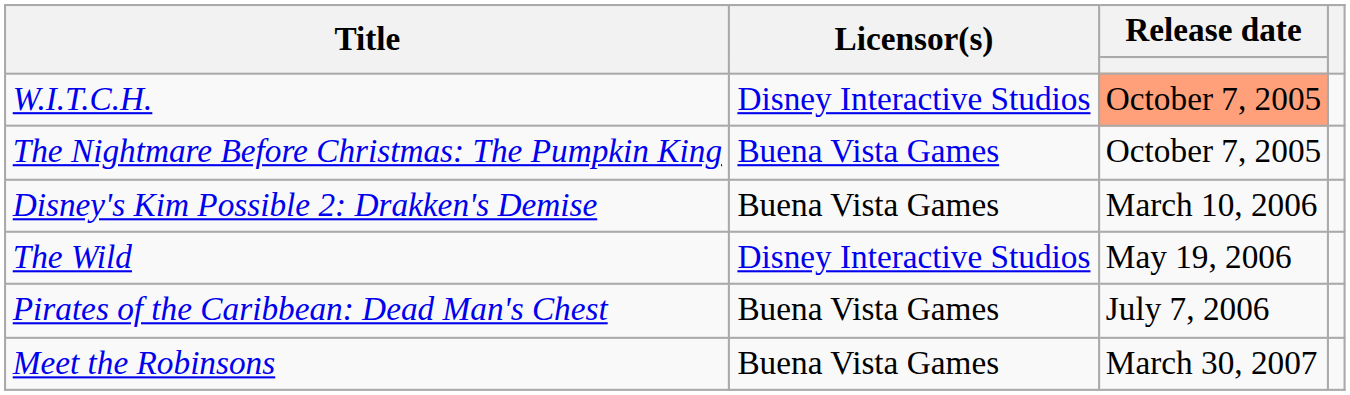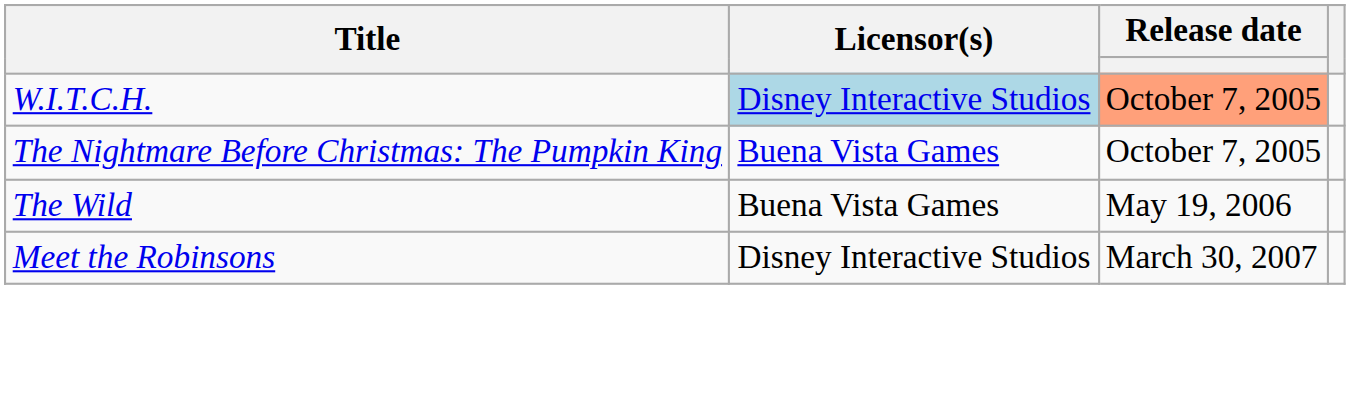W.I.T.C.H. | Licensor(s): no background -> lightblue background
- row: Disney's Kim Possible 2: Drakken's Demise | Buena Vista Games | March 10, 2006
The Wild | Licensor(s): Disney Interactive Studios -> Buena Vista Games
- row: Pirates of the Caribbean: Dead Man's Chest | Buena Vista Games | July 7, 2006
Meet the Robinsons | Licensor(s): Buena Vista Games -> Disney Interactive Studios
